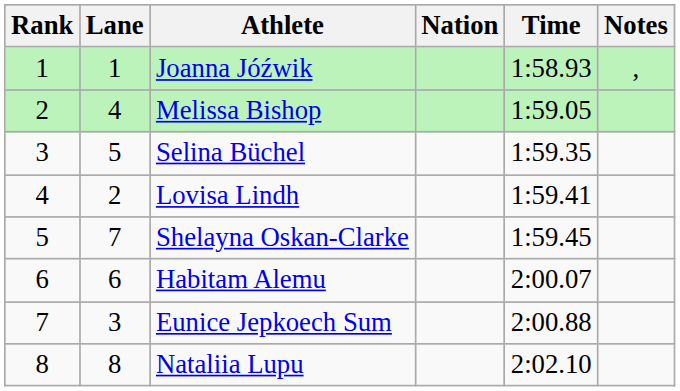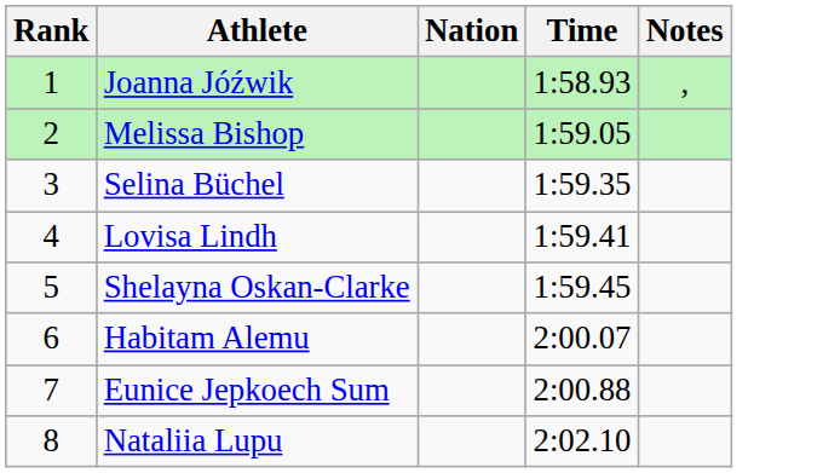- column: Lane | 1 | 4 | 5 | 2 | 7 | 6 | 3 | 8
